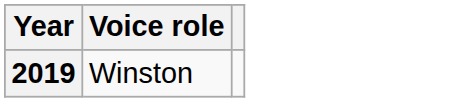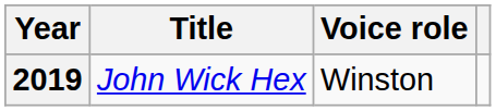+ column: Title | John Wick Hex
